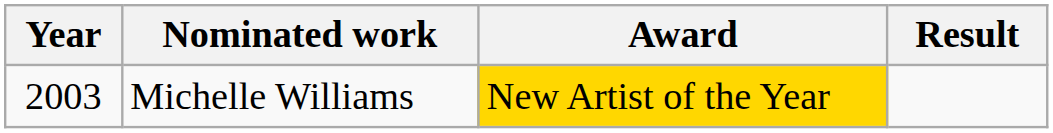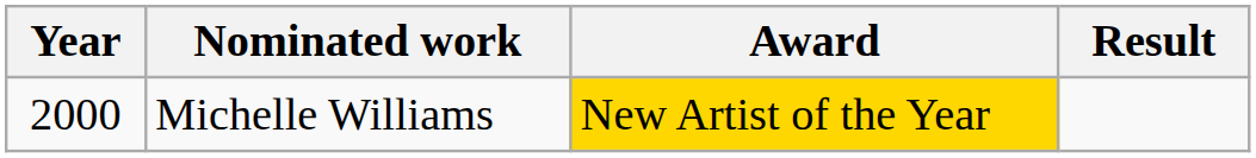Michelle Williams | Year: 2003 -> 2000
